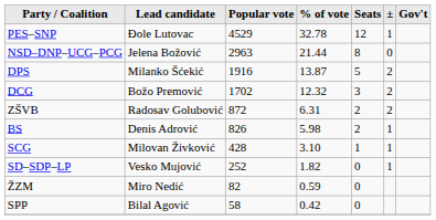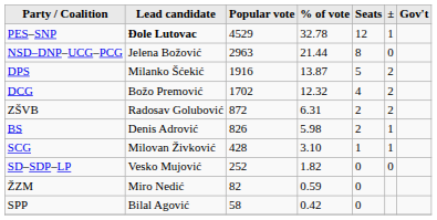PES–SNP | Lead candidate: normal -> bold
DCG | Seats: 3 -> 4
SD–SDP–LP | ±: 1 -> 0
